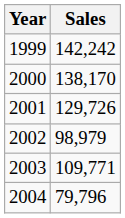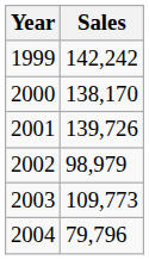2001 | Sales: 129,726 -> 139,726
2003 | Sales: 109,771 -> 109,773
